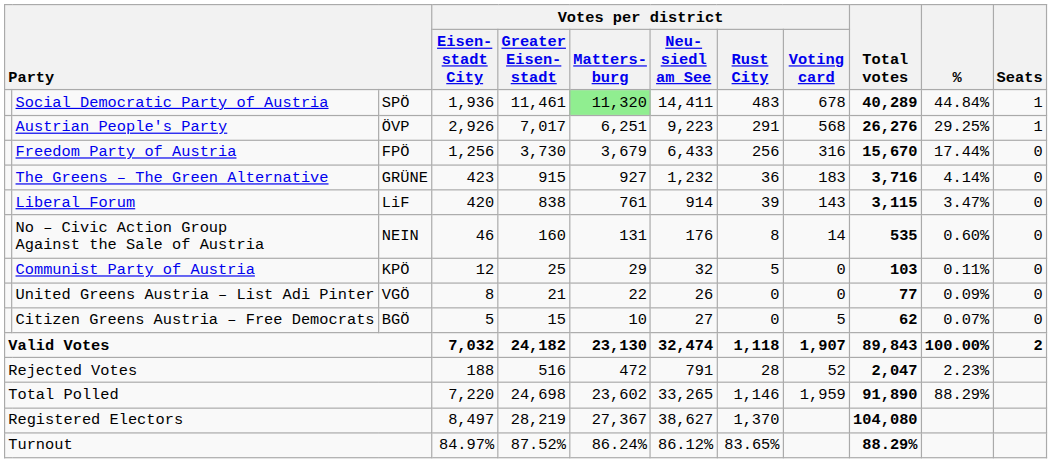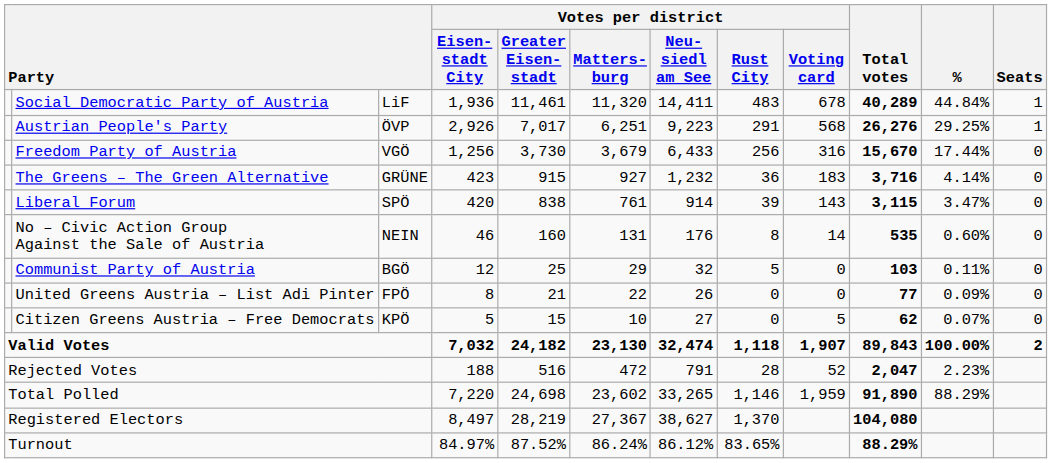Social Democratic Party of Austria | column 3: SPÖ -> LiF
Social Democratic Party of Austria | Votes per district / Matters- burg: lightgreen background -> no background
Freedom Party of Austria | column 3: FPÖ -> VGÖ
Liberal Forum | column 3: LiF -> SPÖ
Communist Party of Austria | column 3: KPÖ -> BGÖ
United Greens Austria – List Adi Pinter | column 3: VGÖ -> FPÖ
Citizen Greens Austria – Free Democrats | column 3: BGÖ -> KPÖ
